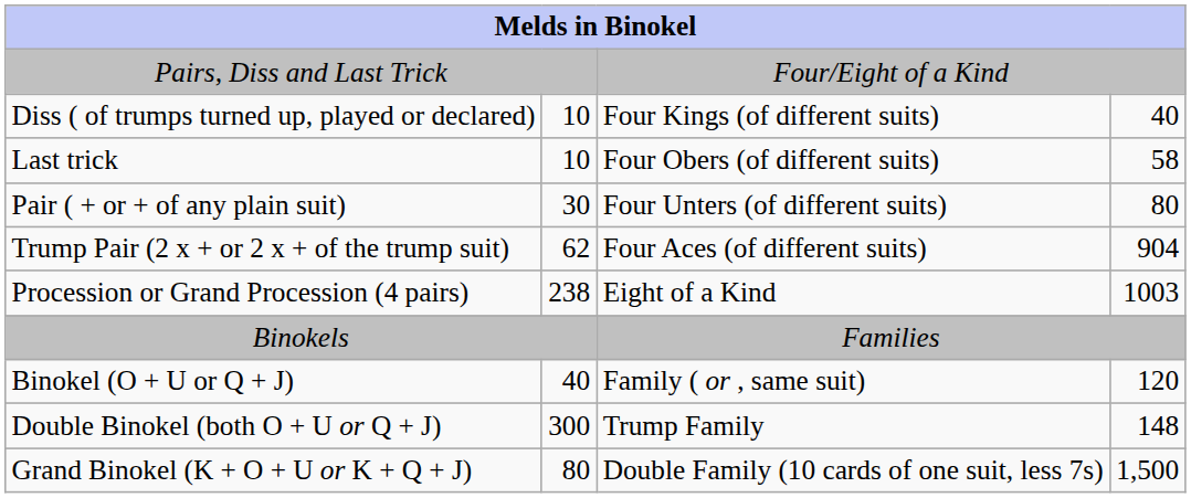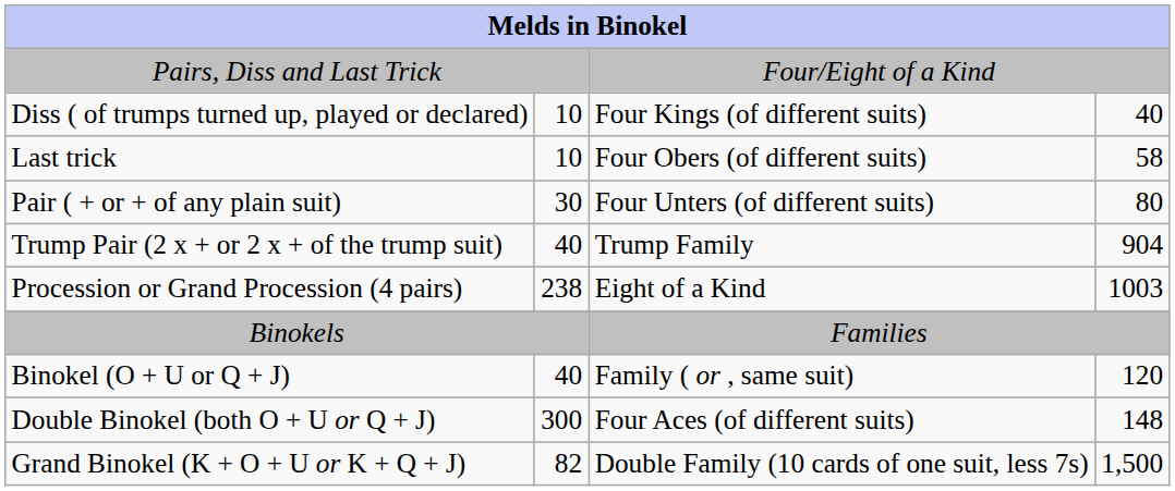Trump Pair (2 x + or 2 x + of the trump suit) | column 2: 62 -> 40
Trump Pair (2 x + or 2 x + of the trump suit) | column 3: Four Aces (of different suits) -> Trump Family
Double Binokel (both O + U or Q + J) | column 3: Trump Family -> Four Aces (of different suits)
Grand Binokel (K + O + U or K + Q + J) | column 2: 80 -> 82
